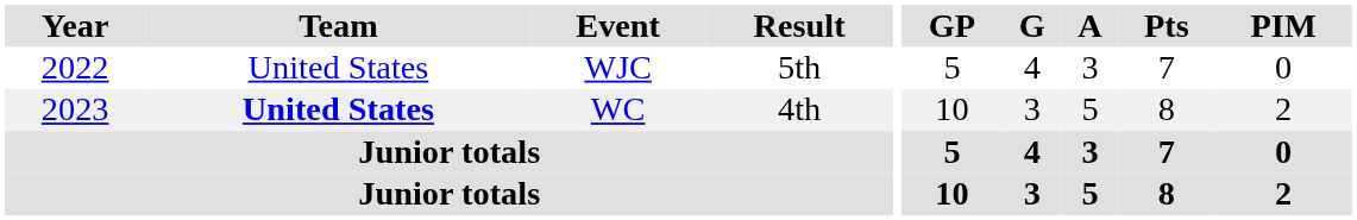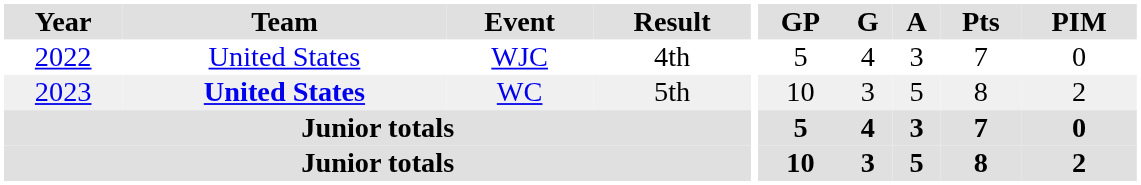WJC | Result: 5th -> 4th
WC | Result: 4th -> 5th
